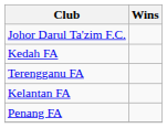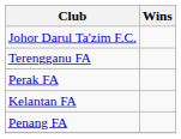- row: Kedah FA
+ row: Perak FA
